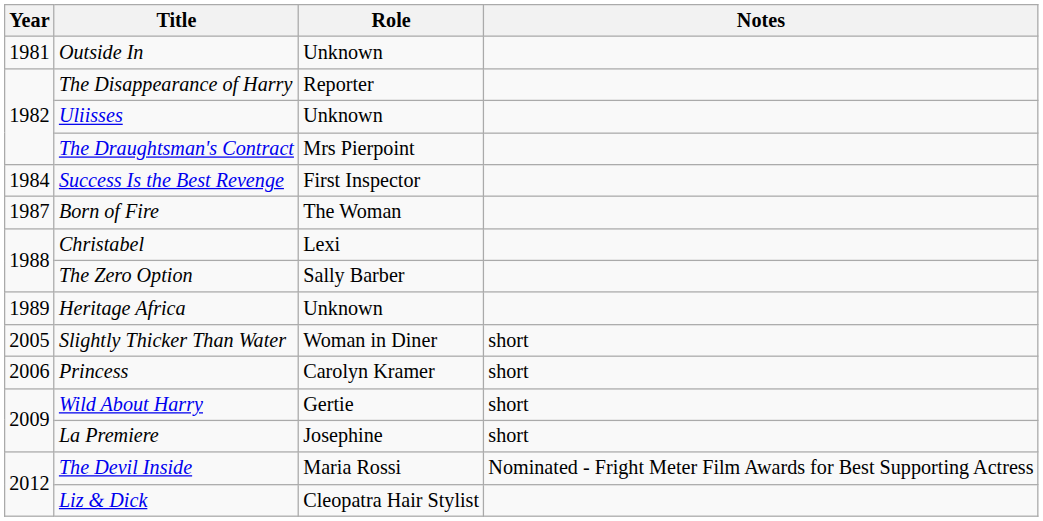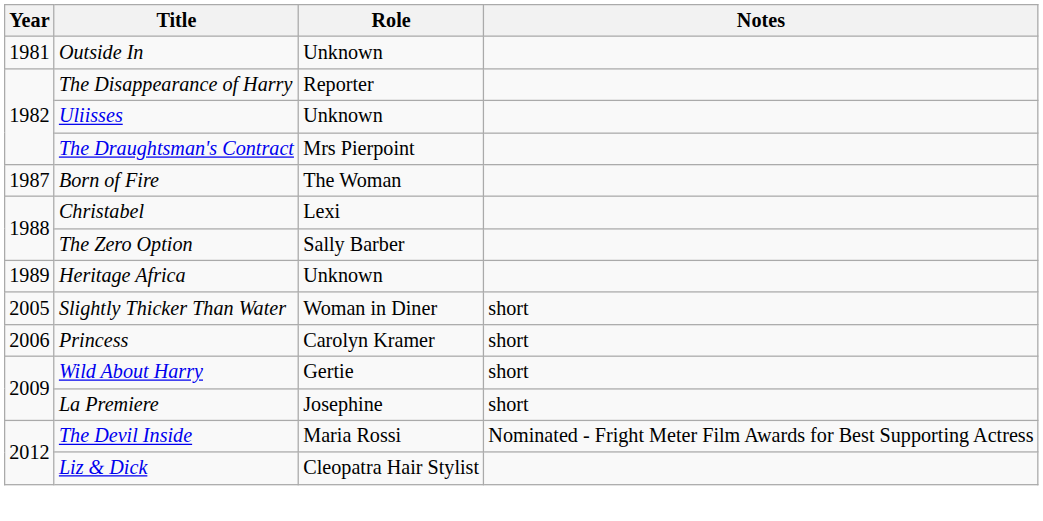- row: 1984 | Success Is the Best Revenge | First Inspector
